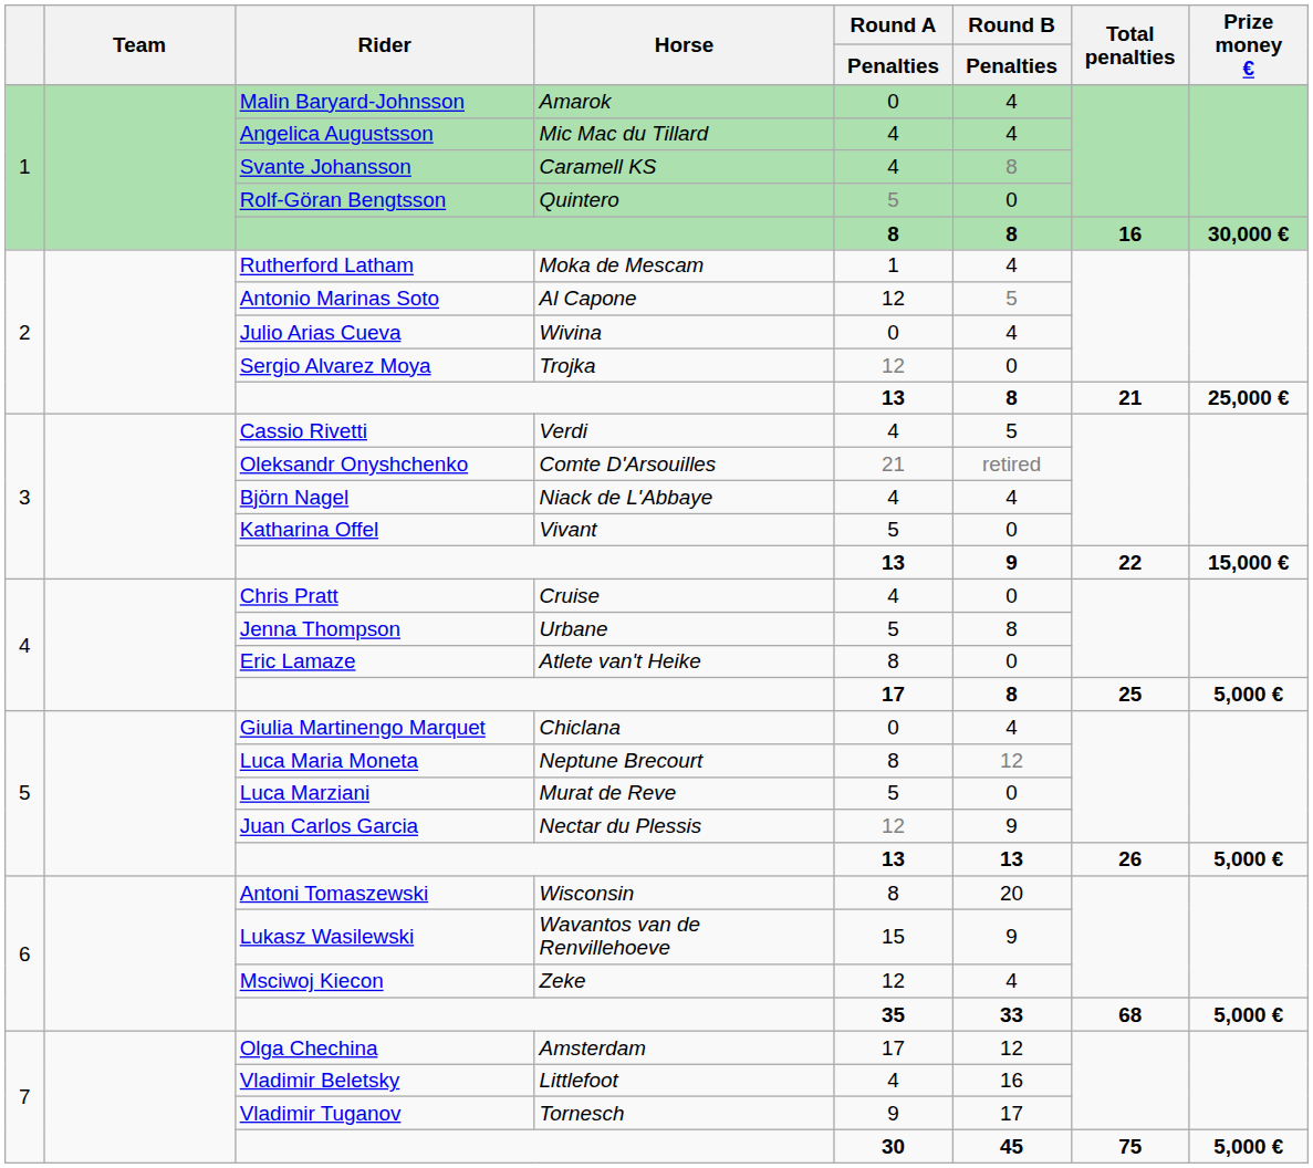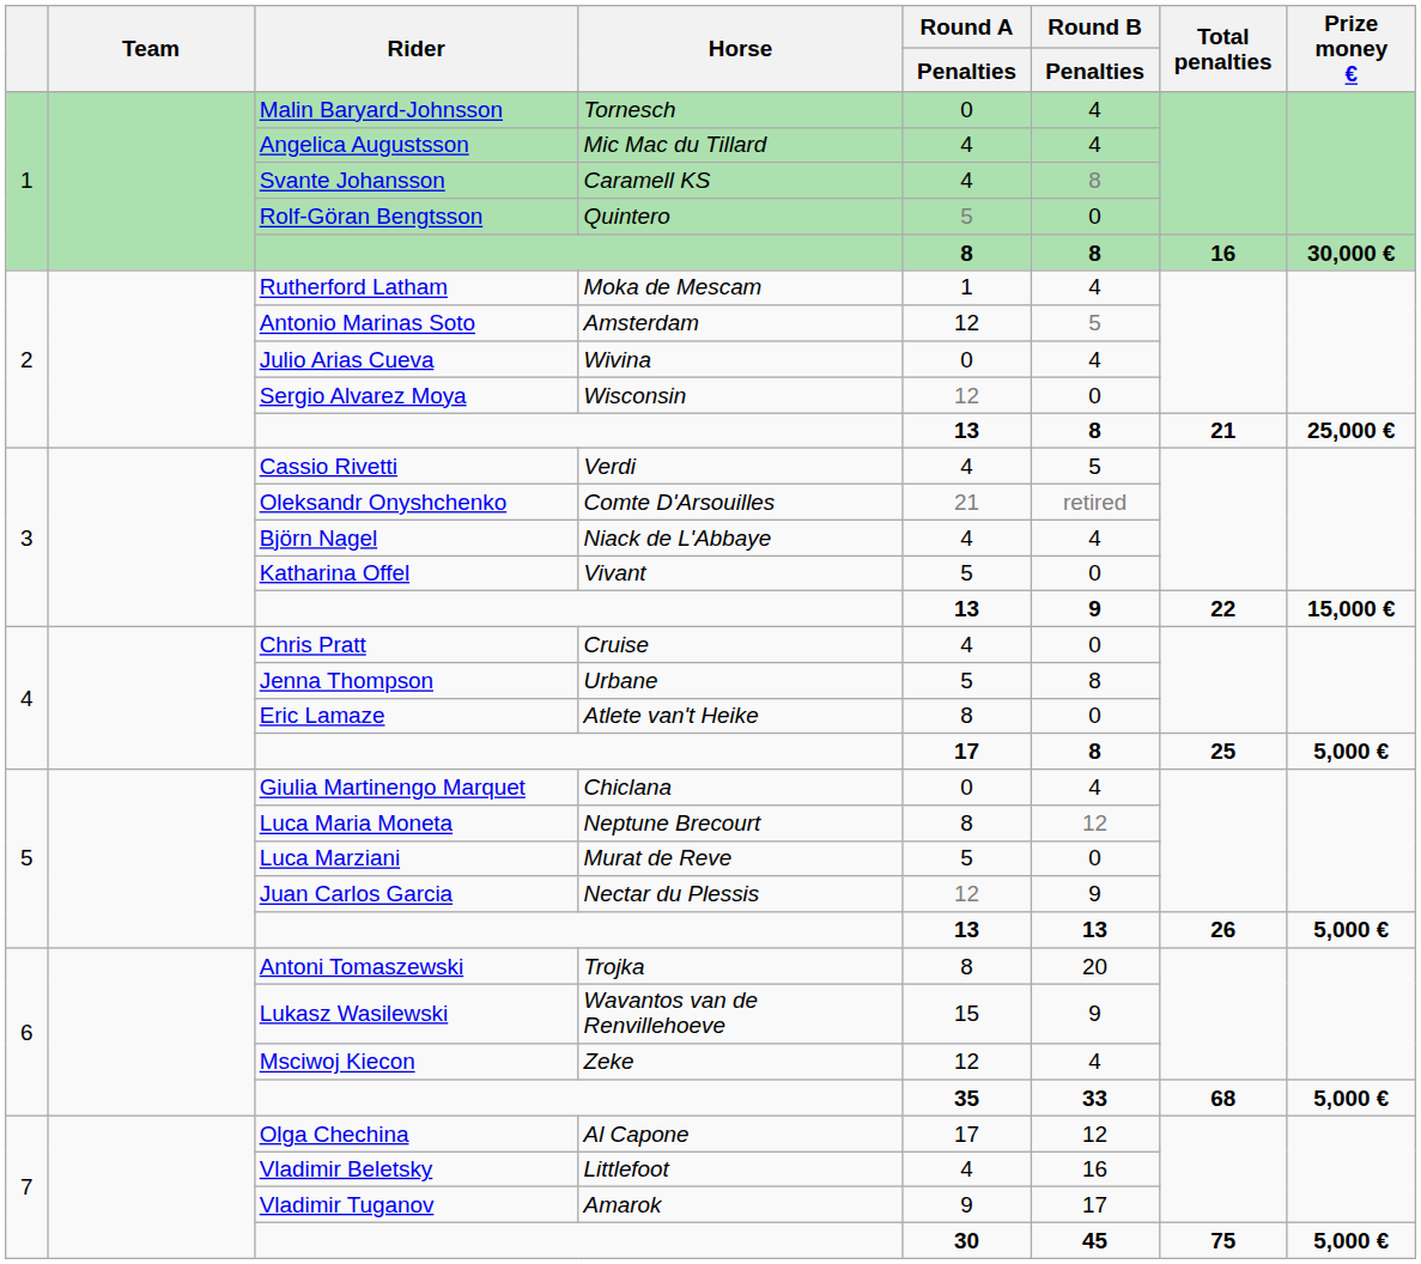Malin Baryard-Johnsson | Horse: Amarok -> Tornesch
Antonio Marinas Soto | Horse: Al Capone -> Amsterdam
Sergio Alvarez Moya | Horse: Trojka -> Wisconsin
Antoni Tomaszewski | Horse: Wisconsin -> Trojka
Olga Chechina | Horse: Amsterdam -> Al Capone
Vladimir Tuganov | Horse: Tornesch -> Amarok
